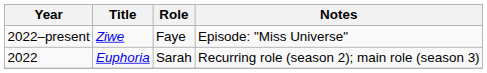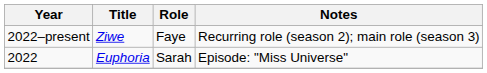2022–present | Notes: Episode: "Miss Universe" -> Recurring role (season 2); main role (season 3)
2022 | Notes: Recurring role (season 2); main role (season 3) -> Episode: "Miss Universe"
